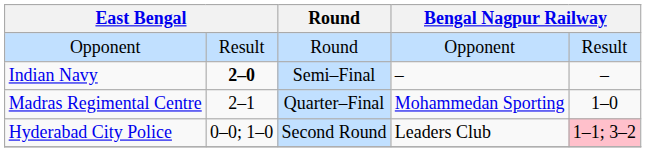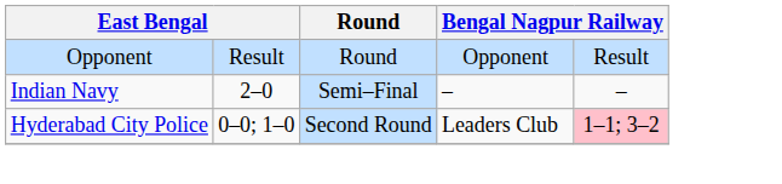Indian Navy | column 2: bold -> normal
- row: Madras Regimental Centre | 2–1 | Quarter–Final | Mohammedan Sporting | 1–0
